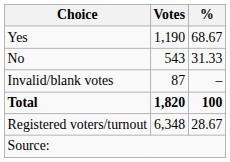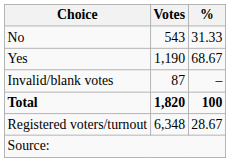rows swapped: Yes <-> No
